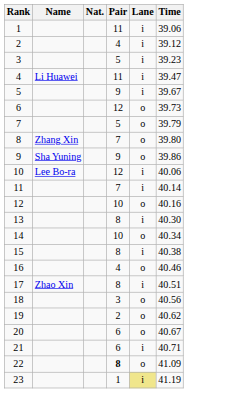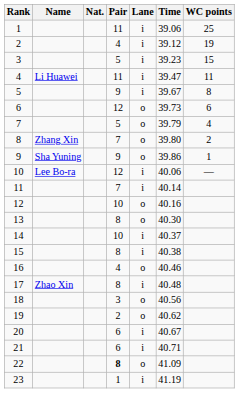+ column: WC points | 25 | 19 | 15 | 11 | 8 | 6 | 4 | 2 | 1 | —
13 | Lane: i -> o
14 | Lane: o -> i
14 | Time: 40.34 -> 40.37
17 | Time: 40.51 -> 40.48
20 | Lane: o -> i
23 | Lane: khaki background -> no background
